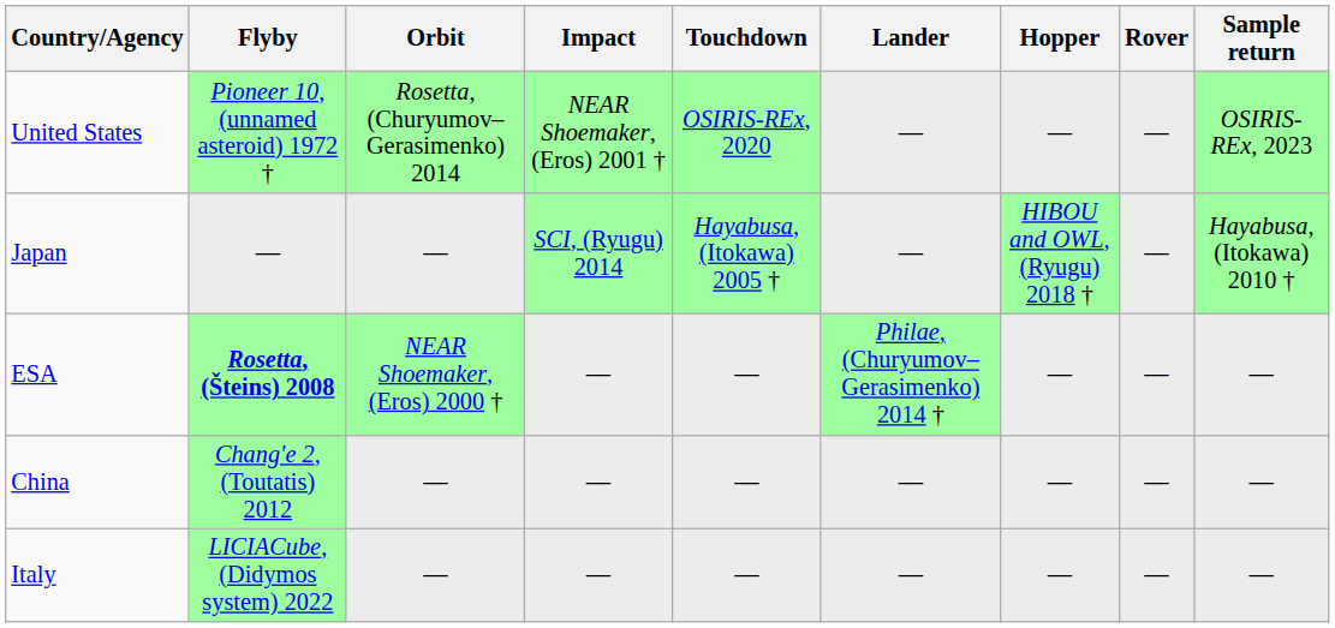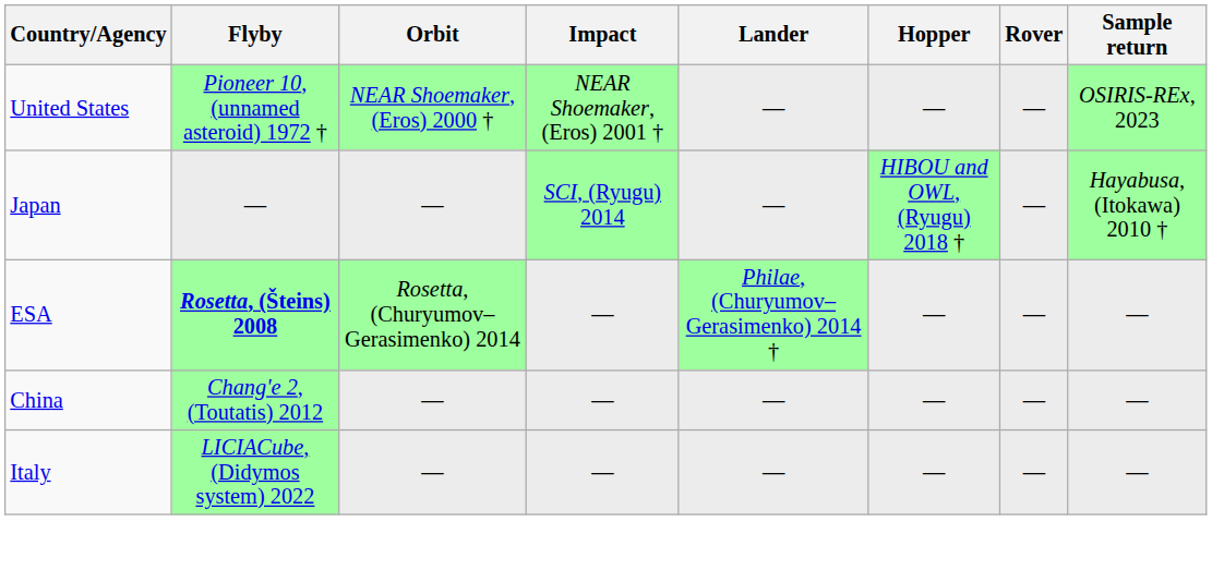- column: Touchdown | OSIRIS-REx, 2020 | Hayabusa, (Itokawa) 2005 † | — | — | —
United States | Orbit: Rosetta, (Churyumov–Gerasimenko) 2014 -> NEAR Shoemaker, (Eros) 2000 †
ESA | Orbit: NEAR Shoemaker, (Eros) 2000 † -> Rosetta, (Churyumov–Gerasimenko) 2014
